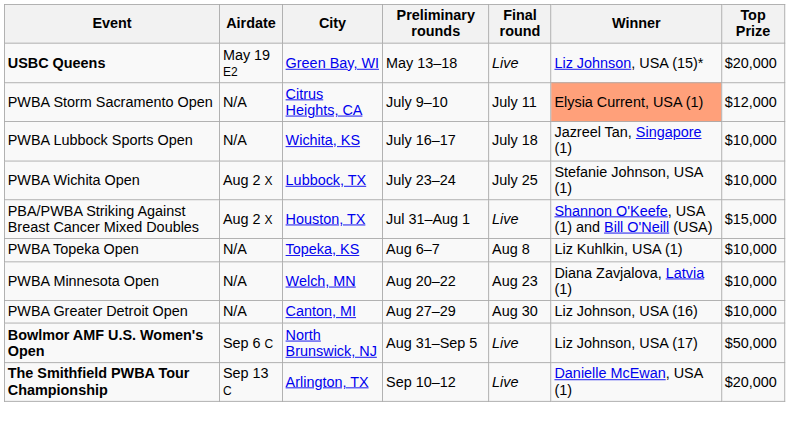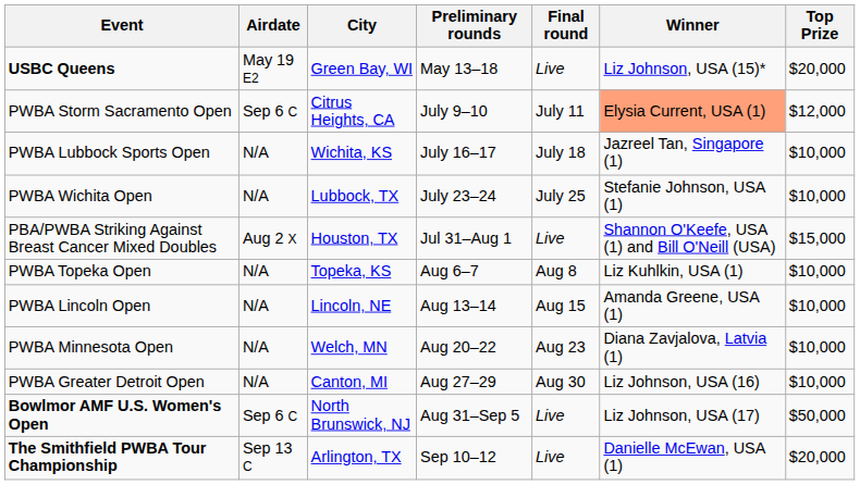PWBA Storm Sacramento Open | Airdate: N/A -> Sep 6 C
PWBA Wichita Open | Airdate: Aug 2 X -> N/A
+ row: PWBA Lincoln Open | N/A | Lincoln, NE | Aug 13–14 | Aug 15 | Amanda Greene, USA (1) | $10,000
